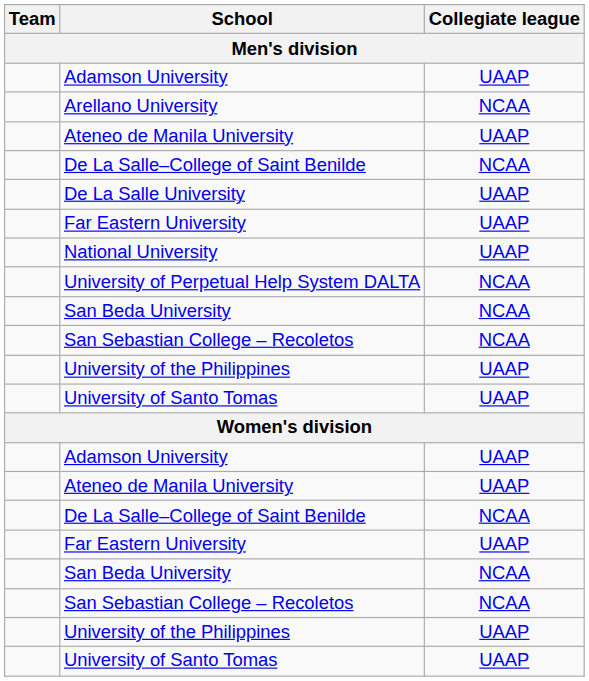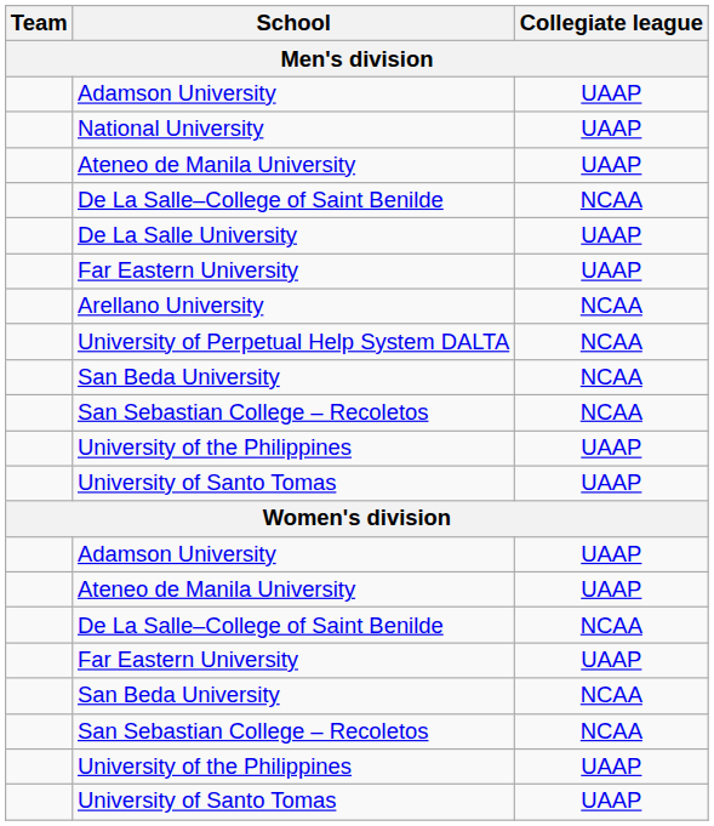rows swapped: Arellano University <-> National University
